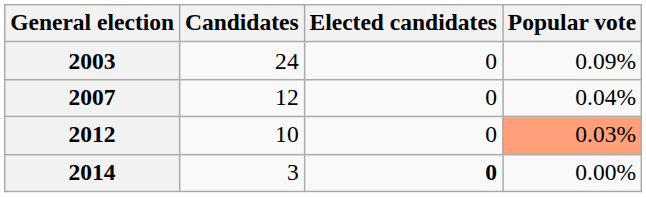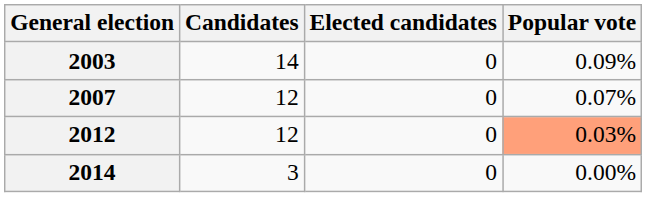2003 | Candidates: 24 -> 14
2007 | Popular vote: 0.04% -> 0.07%
2012 | Candidates: 10 -> 12
2014 | Elected candidates: bold -> normal
